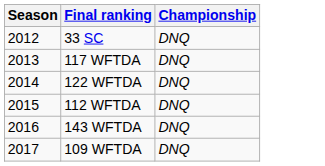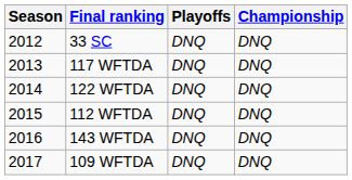+ column: Playoffs | DNQ | DNQ | DNQ | DNQ | DNQ | DNQ
